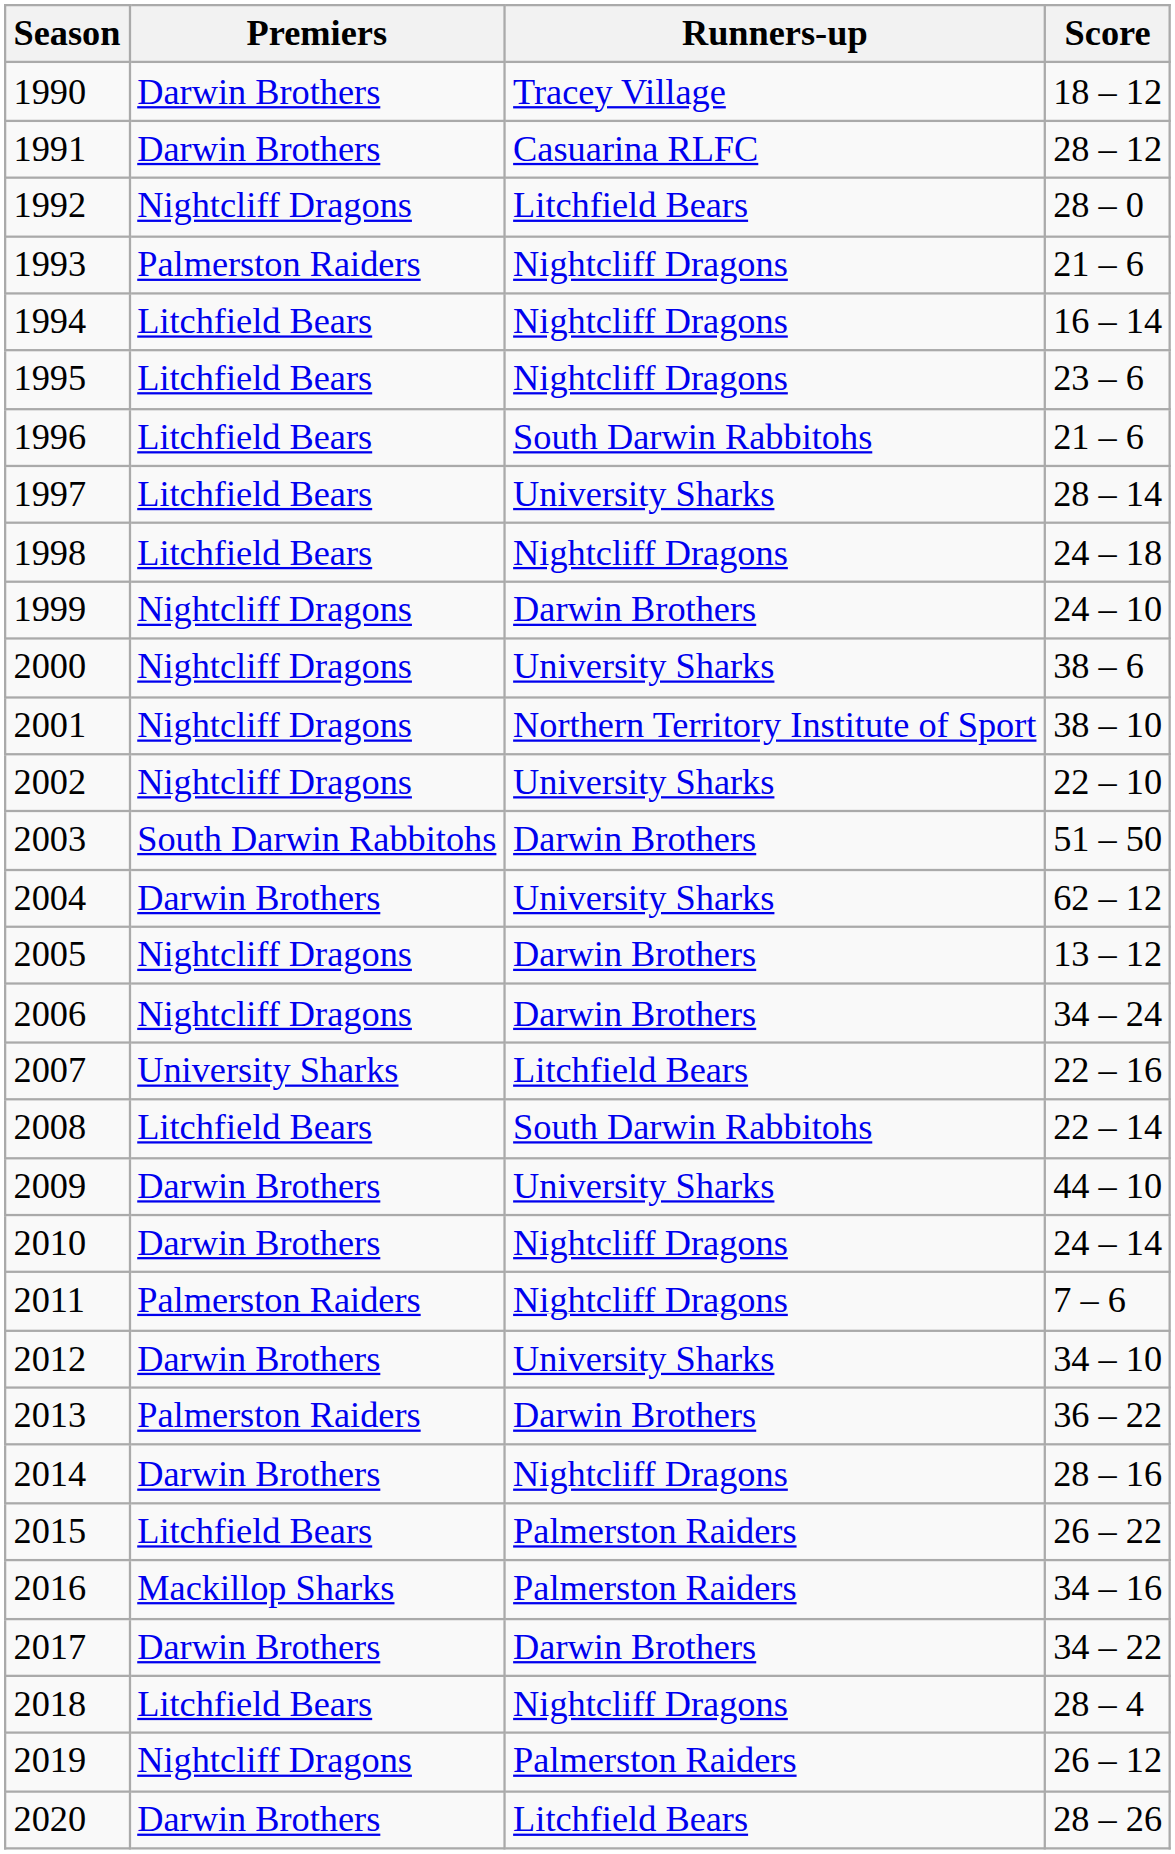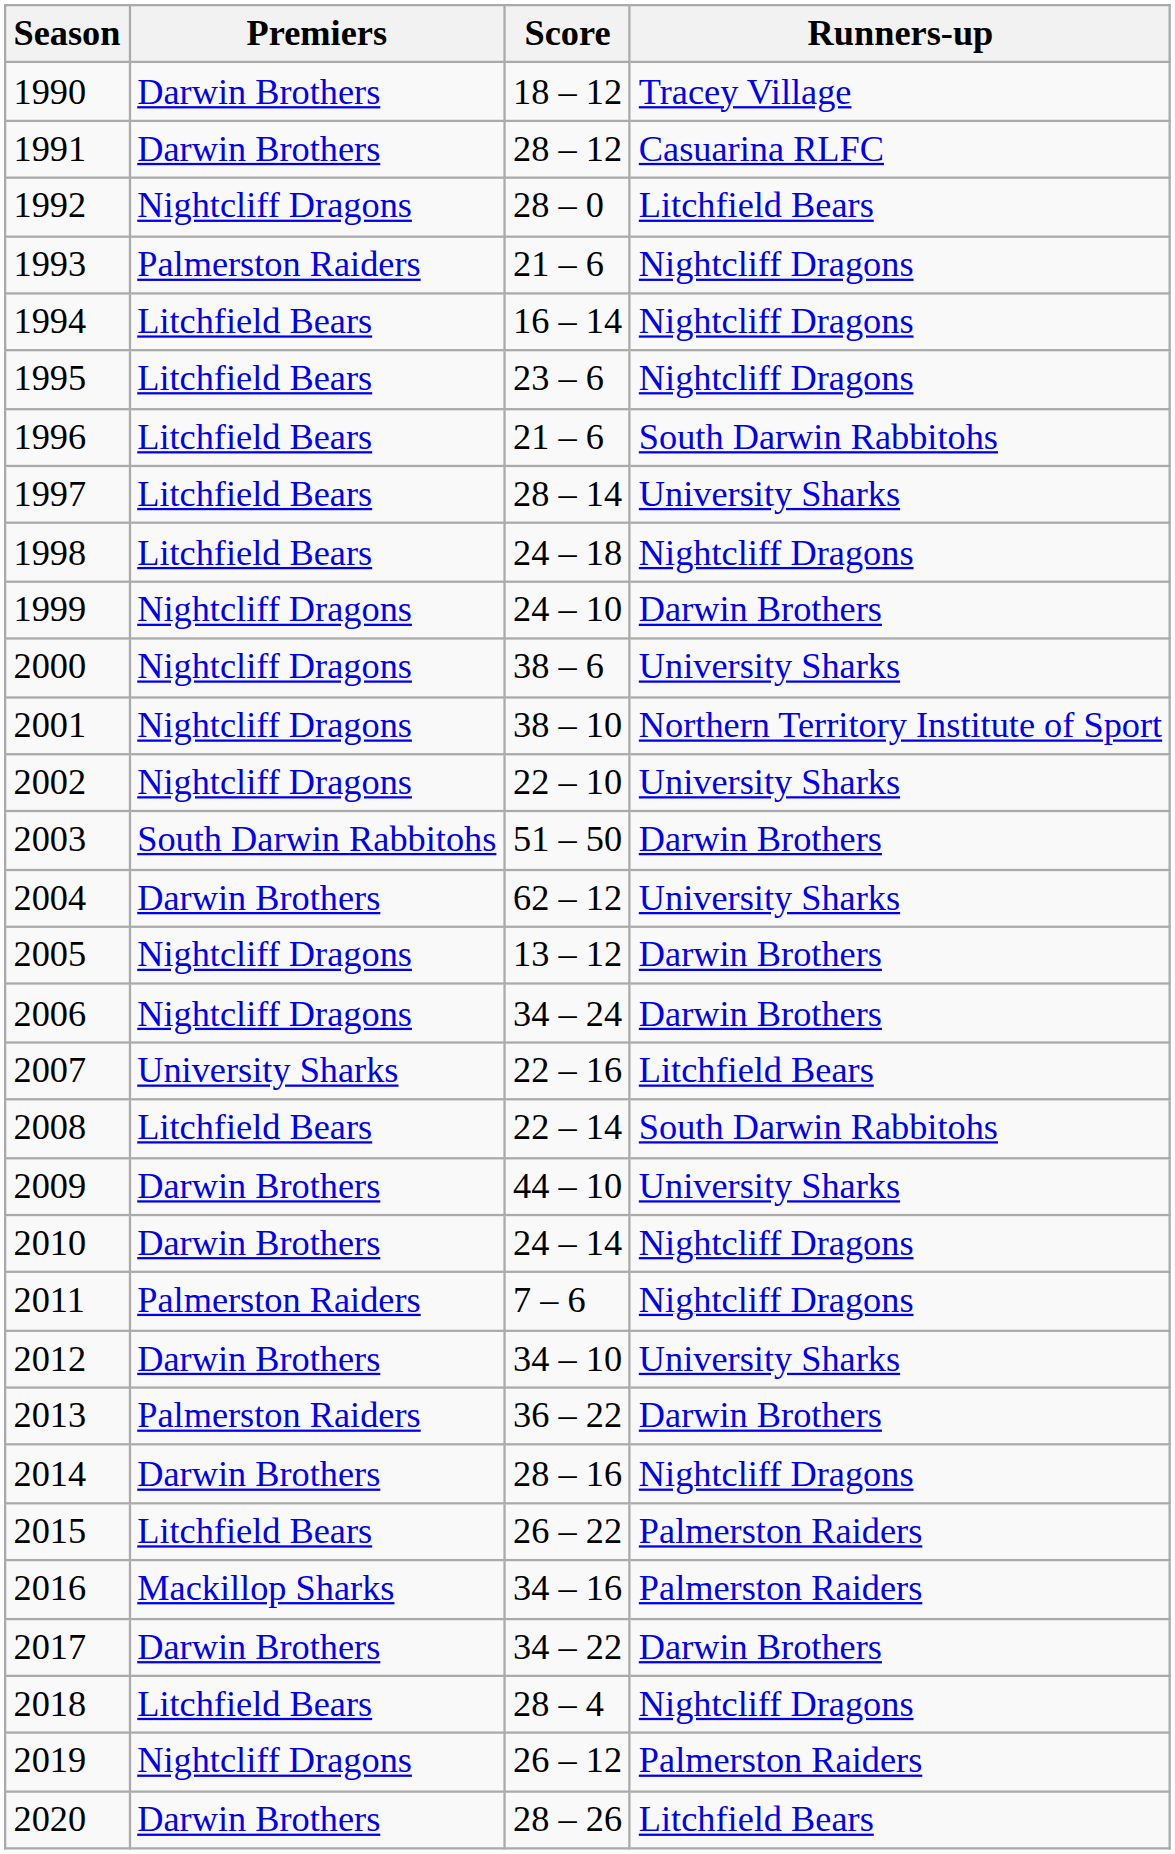columns swapped: Score <-> Runners-up
